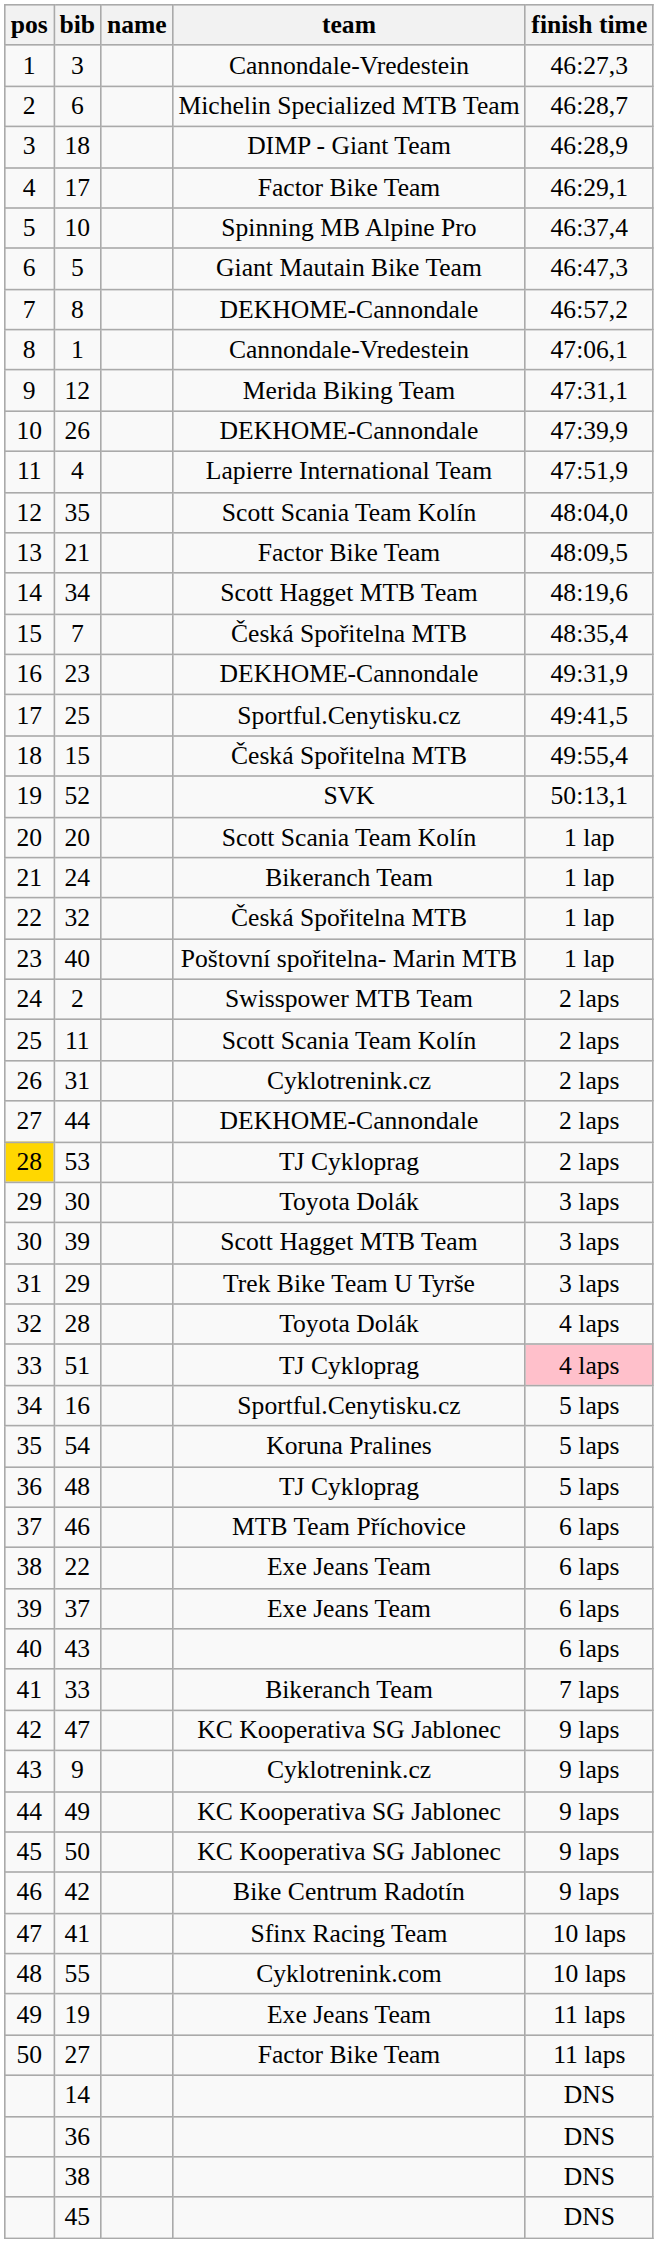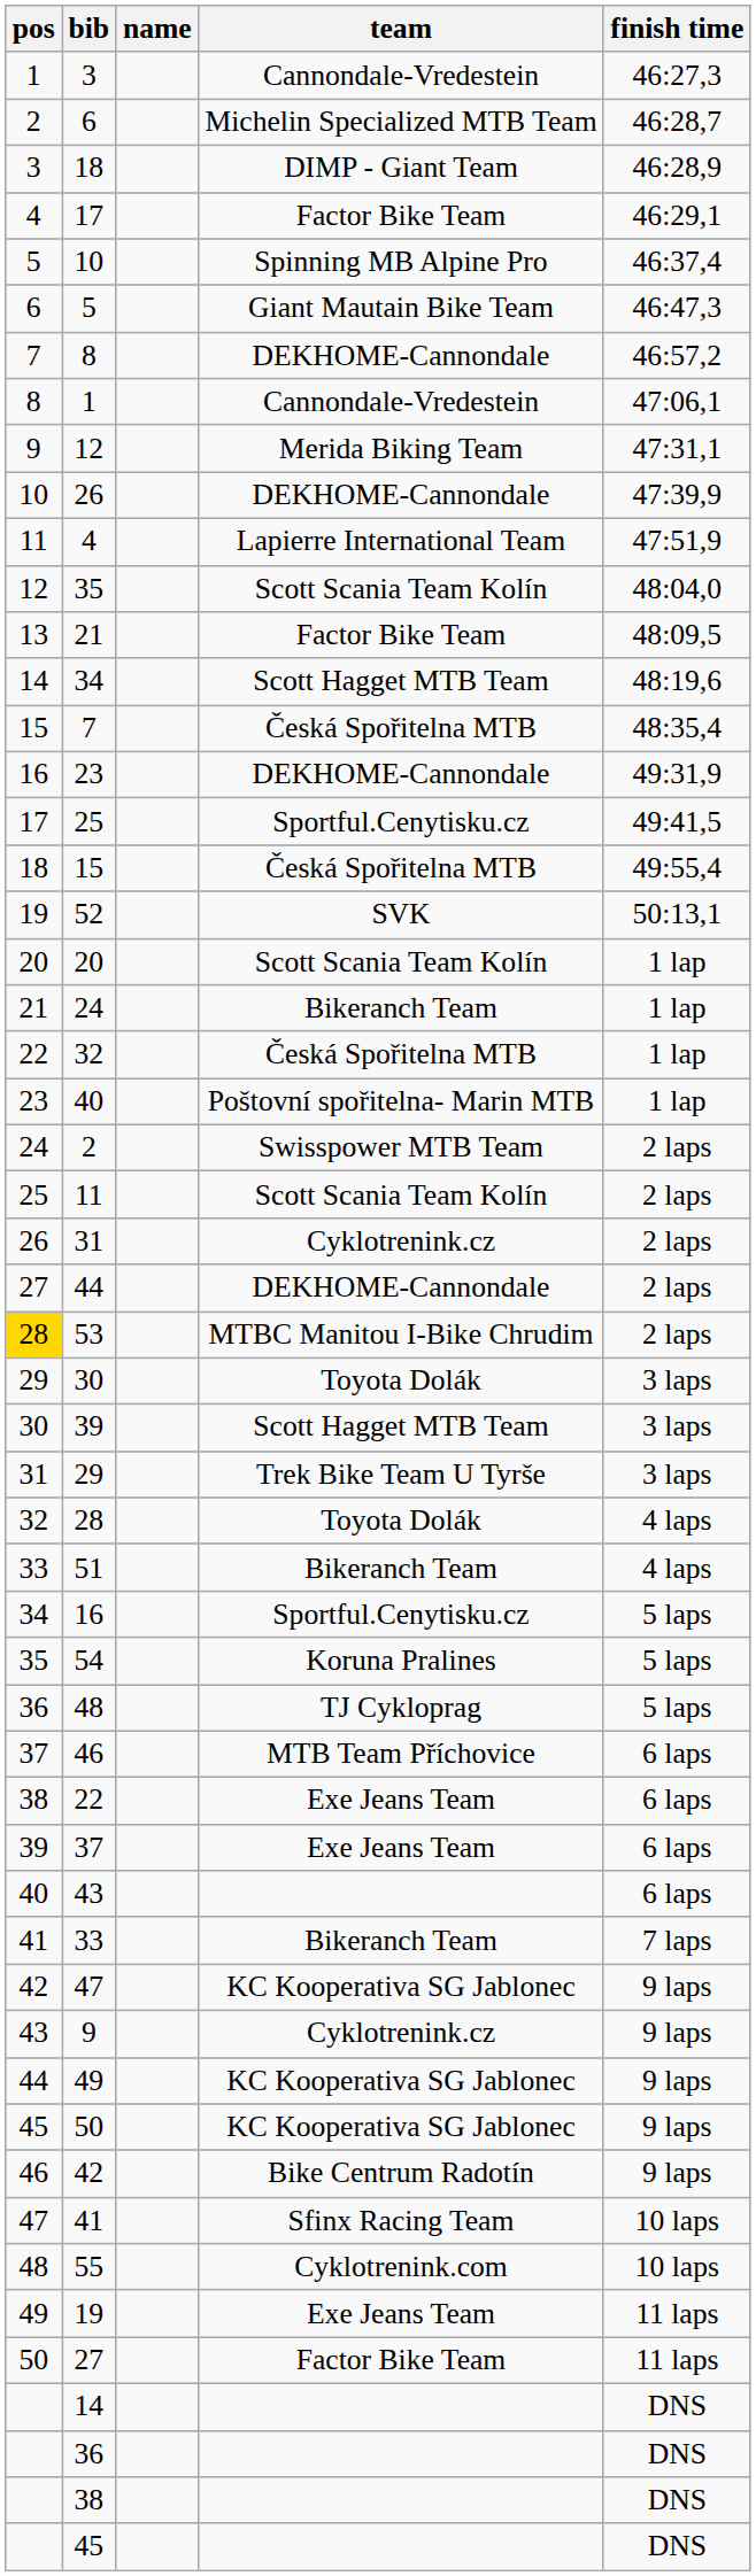53 | team: TJ Cykloprag -> MTBC Manitou I-Bike Chrudim
51 | team: TJ Cykloprag -> Bikeranch Team
51 | finish time: pink background -> no background
